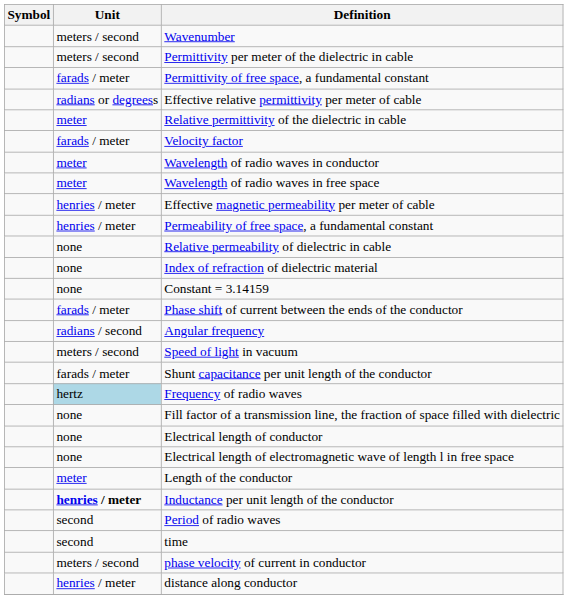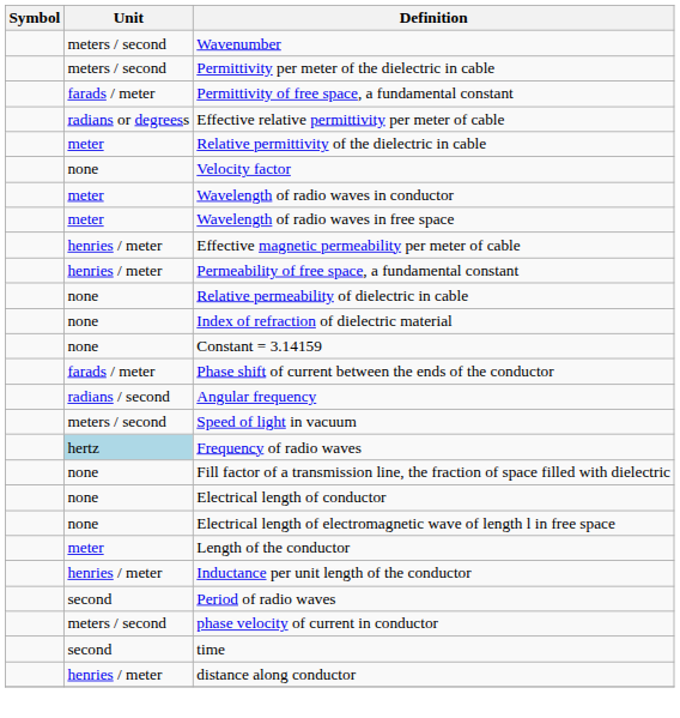Velocity factor | Unit: farads / meter -> none
- row: farads / meter | Shunt capacitance per unit length of the conductor
Inductance per unit length of the conductor | Unit: bold -> normal
rows swapped: time <-> phase velocity of current in conductor
